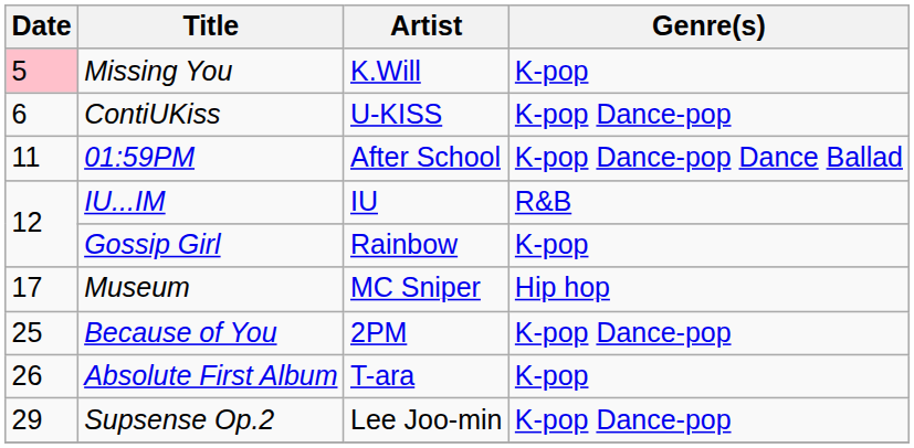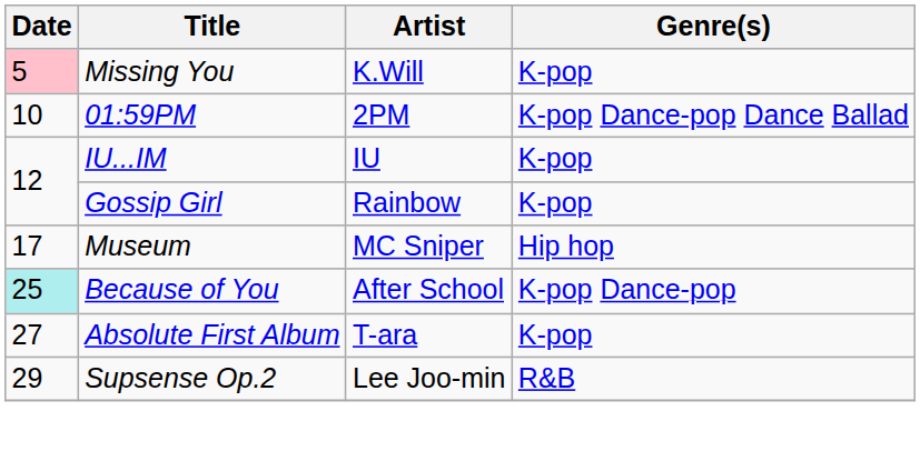- row: 6 | ContiUKiss | U-KISS | K-pop Dance-pop
01:59PM | Date: 11 -> 10
01:59PM | Artist: After School -> 2PM
IU...IM | Genre(s): R&B -> K-pop
Because of You | Date: no background -> paleturquoise background
Because of You | Artist: 2PM -> After School
Absolute First Album | Date: 26 -> 27
Supsense Op.2 | Genre(s): K-pop Dance-pop -> R&B
